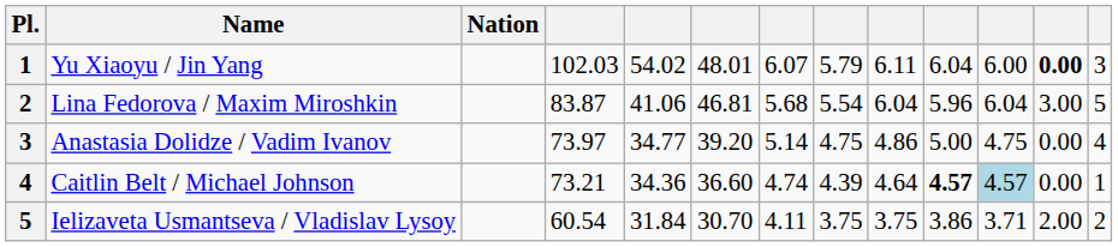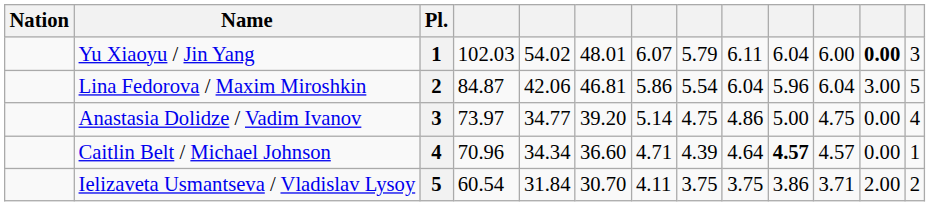columns swapped: Pl. <-> Nation
Lina Fedorova / Maxim Miroshkin | column 4: 83.87 -> 84.87
Lina Fedorova / Maxim Miroshkin | column 5: 41.06 -> 42.06
Lina Fedorova / Maxim Miroshkin | column 7: 5.68 -> 5.86
Caitlin Belt / Michael Johnson | column 4: 73.21 -> 70.96
Caitlin Belt / Michael Johnson | column 5: 34.36 -> 34.34
Caitlin Belt / Michael Johnson | column 7: 4.74 -> 4.71
Caitlin Belt / Michael Johnson | column 11: lightblue background -> no background
